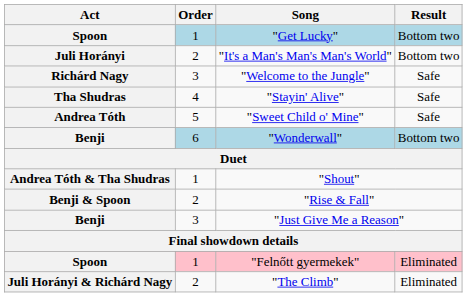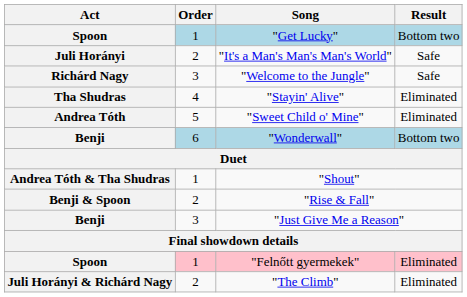"It's a Man's Man's Man's World" | Result: Bottom two -> Safe
"Stayin' Alive" | Result: Safe -> Eliminated
"Sweet Child o' Mine" | Result: Safe -> Eliminated
